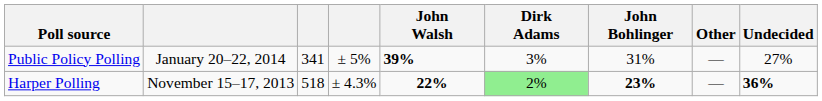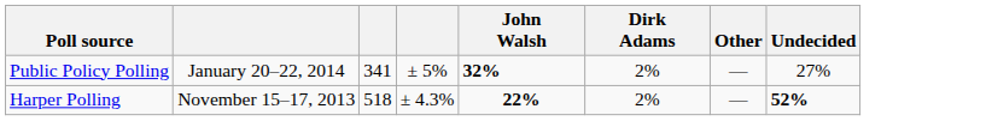- column: John Bohlinger | 31% | 23%
Public Policy Polling | John Walsh: 39% -> 32%
Public Policy Polling | Dirk Adams: 3% -> 2%
Harper Polling | Dirk Adams: lightgreen background -> no background
Harper Polling | Undecided: 36% -> 52%
